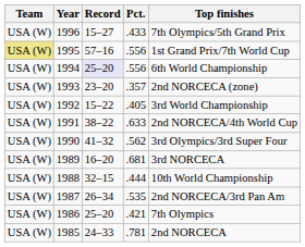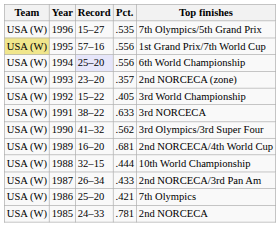1996 | Pct.: .433 -> .535
1991 | Top finishes: 2nd NORCECA/4th World Cup -> 3rd NORCECA
1989 | Top finishes: 3rd NORCECA -> 2nd NORCECA/4th World Cup
1987 | Pct.: .535 -> .433
